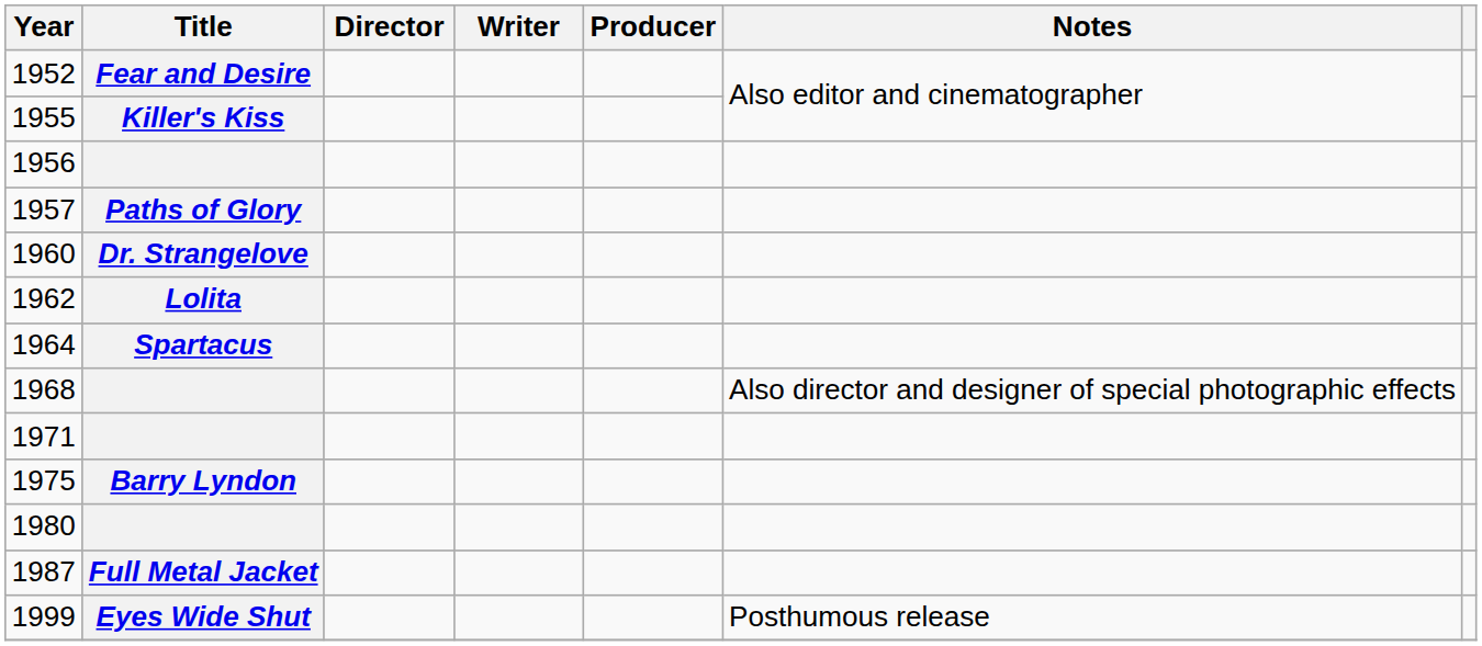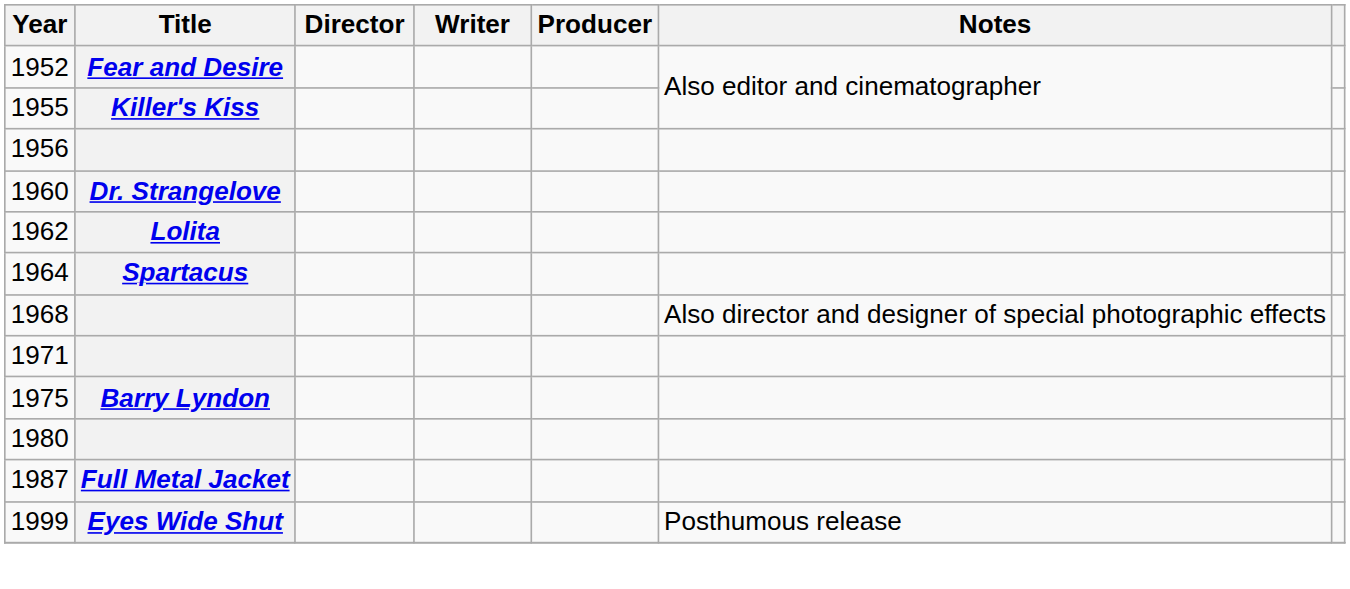- row: 1957 | Paths of Glory
